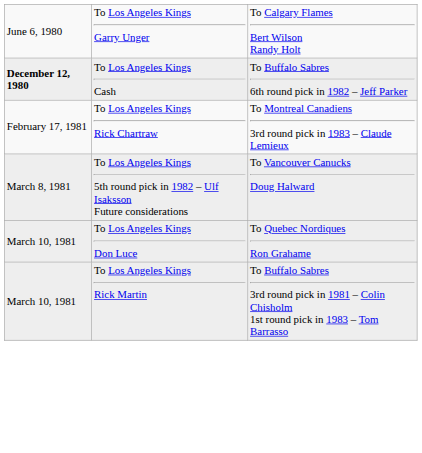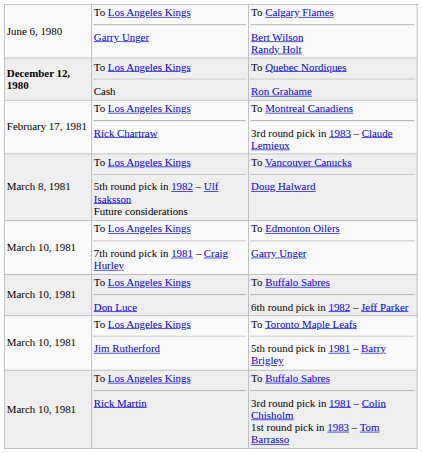To Los Angeles Kings Cash | column 3: To Buffalo Sabres 6th round pick in 1982 – Jeff Parker -> To Quebec Nordiques Ron Grahame
+ row: March 10, 1981 | To Los Angeles Kings 7th round pick in 1981 – Craig Hurley | To Edmonton Oilers Garry Unger
To Los Angeles Kings Don Luce | column 3: To Quebec Nordiques Ron Grahame -> To Buffalo Sabres 6th round pick in 1982 – Jeff Parker
+ row: March 10, 1981 | To Los Angeles Kings Jim Rutherford | To Toronto Maple Leafs 5th round pick in 1981 – Barry Brigley
